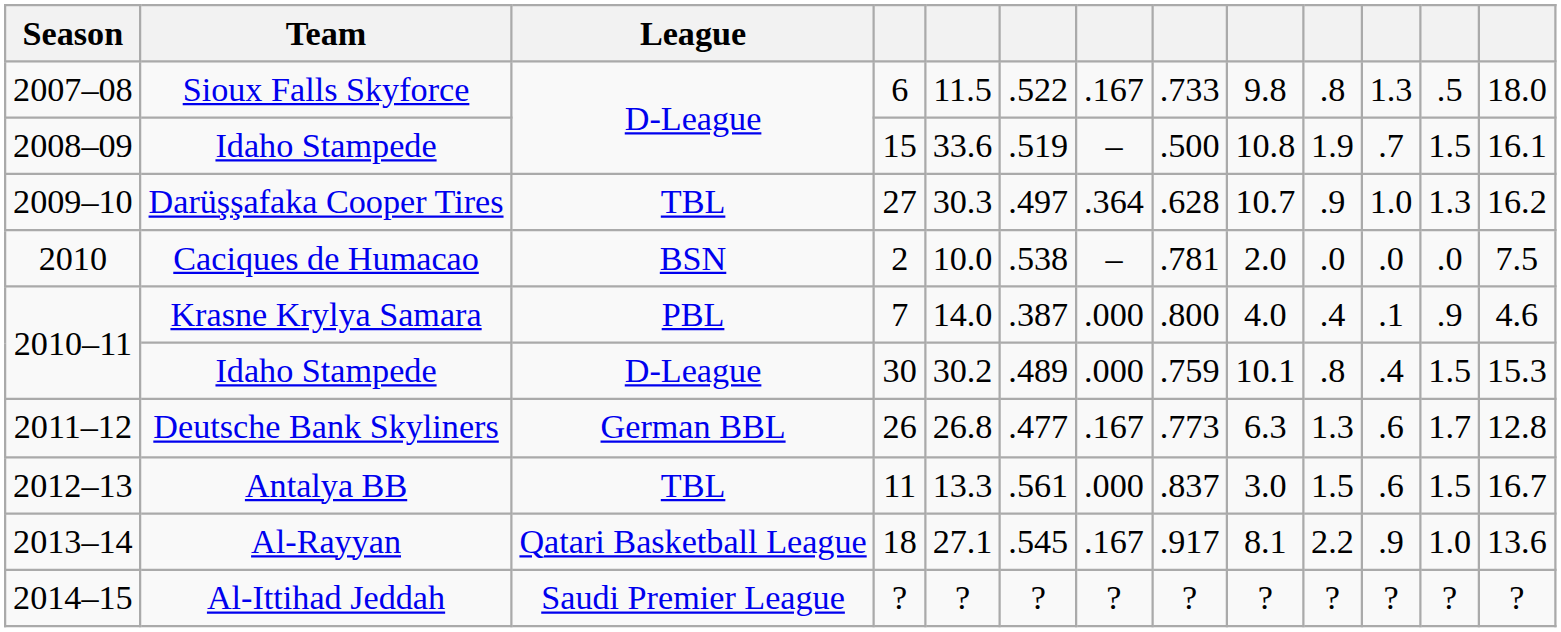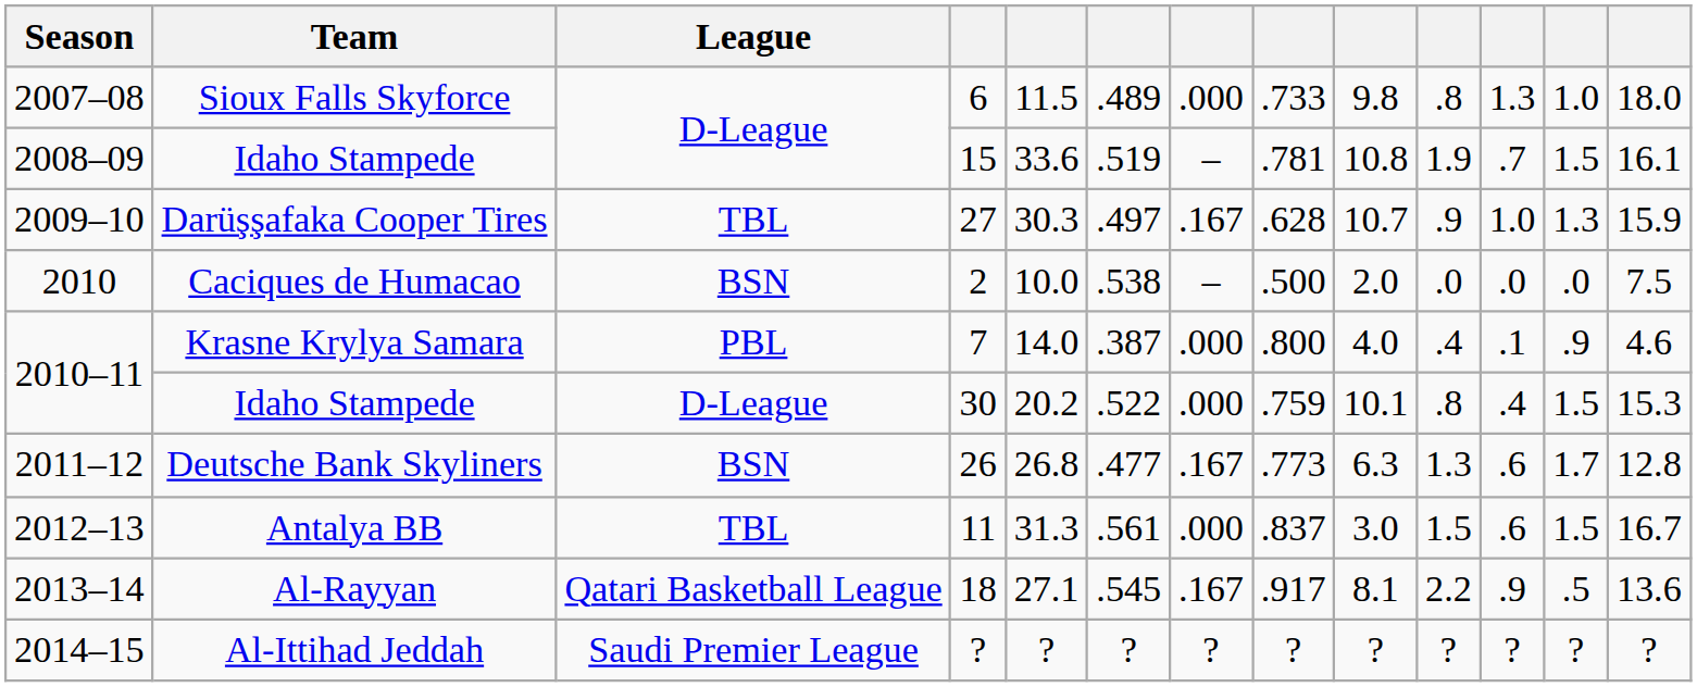Sioux Falls Skyforce | column 6: .522 -> .489
Sioux Falls Skyforce | column 7: .167 -> .000
Sioux Falls Skyforce | column 12: .5 -> 1.0
Idaho Stampede / 15 | column 8: .500 -> .781
Darüşşafaka Cooper Tires | column 7: .364 -> .167
Darüşşafaka Cooper Tires | column 13: 16.2 -> 15.9
Caciques de Humacao | column 8: .781 -> .500
Idaho Stampede / 30 | column 5: 30.2 -> 20.2
Idaho Stampede / 30 | column 6: .489 -> .522
Deutsche Bank Skyliners | League: German BBL -> BSN
Antalya BB | column 5: 13.3 -> 31.3
Al-Rayyan | column 12: 1.0 -> .5
